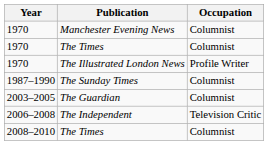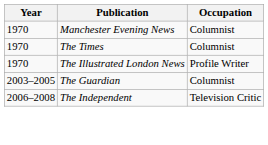- row: 1987–1990 | The Sunday Times | Columnist
- row: 2008–2010 | The Times | Columnist
